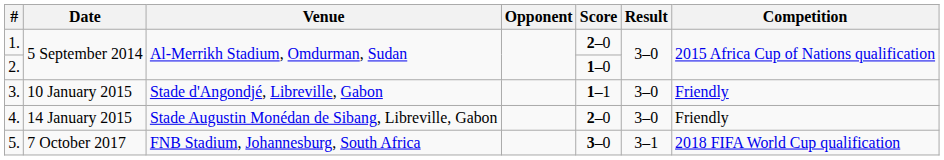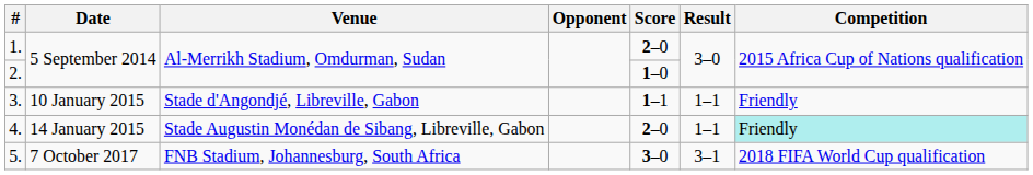3. | Result: 3–0 -> 1–1
4. | Result: 3–0 -> 1–1
4. | Competition: no background -> paleturquoise background
